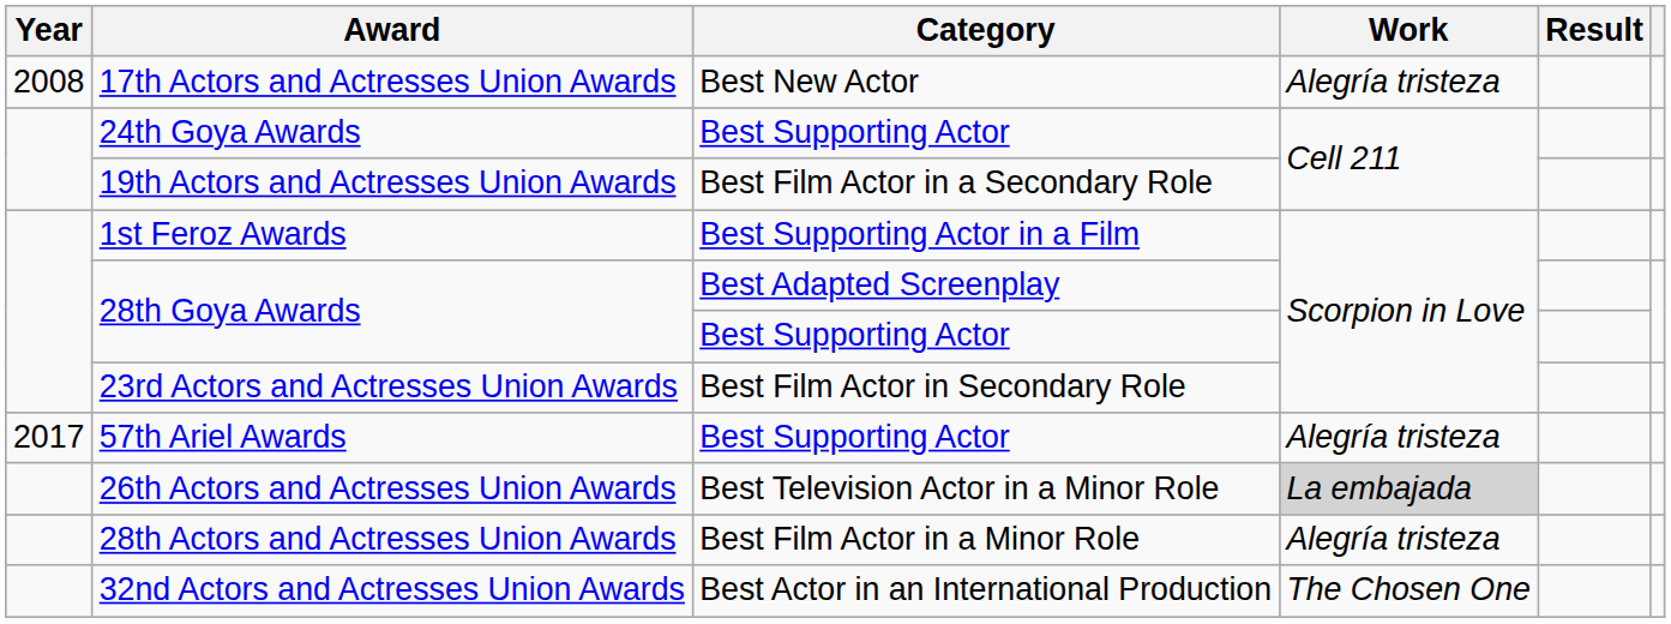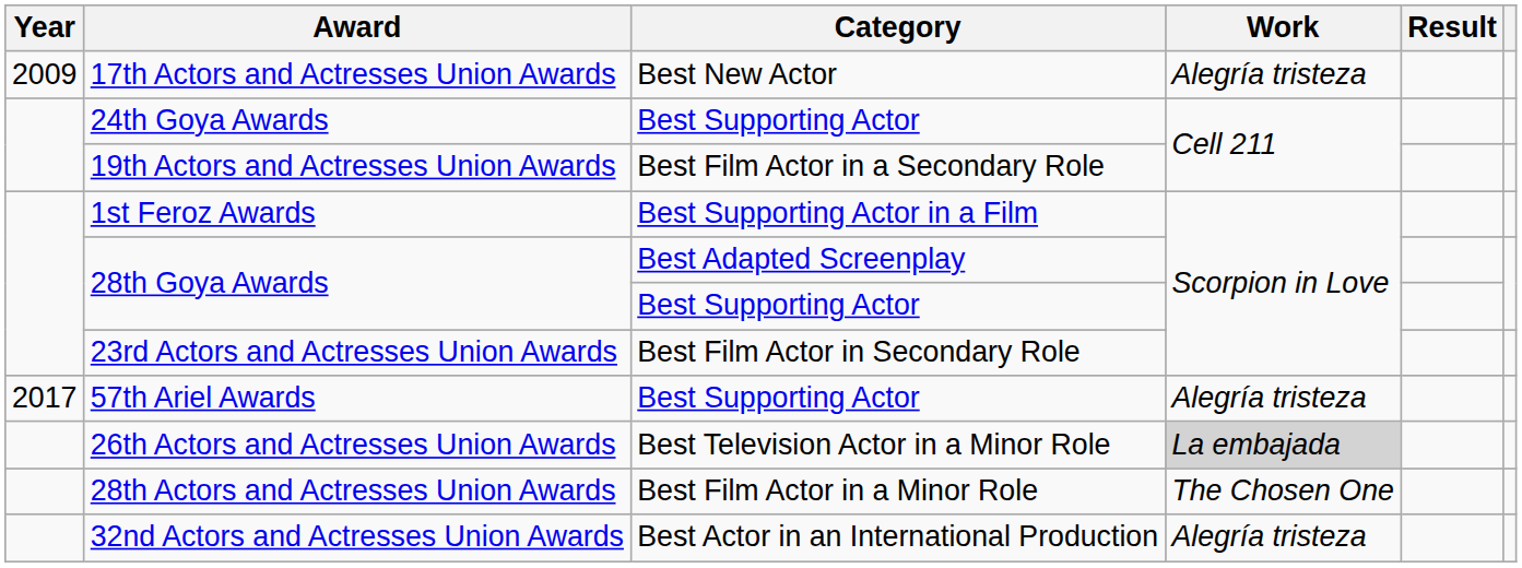17th Actors and Actresses Union Awards | Year: 2008 -> 2009
28th Actors and Actresses Union Awards | Work: Alegría tristeza -> The Chosen One
32nd Actors and Actresses Union Awards | Work: The Chosen One -> Alegría tristeza
